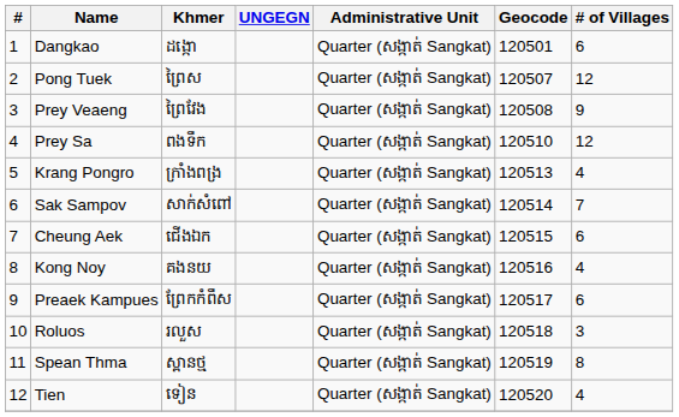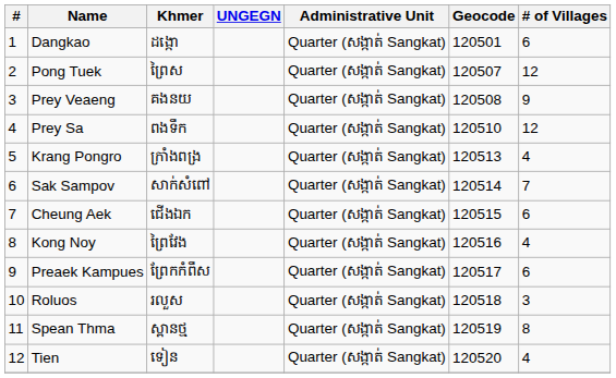Prey Veaeng | Khmer: ព្រៃវែង -> គងនយ
Kong Noy | Khmer: គងនយ -> ព្រៃវែង
